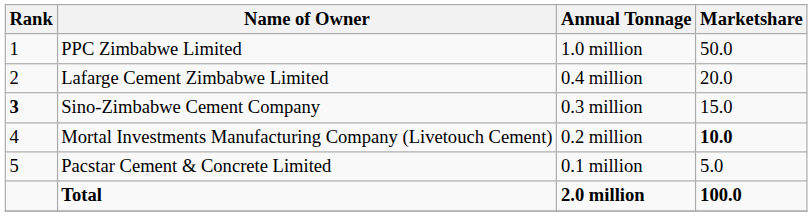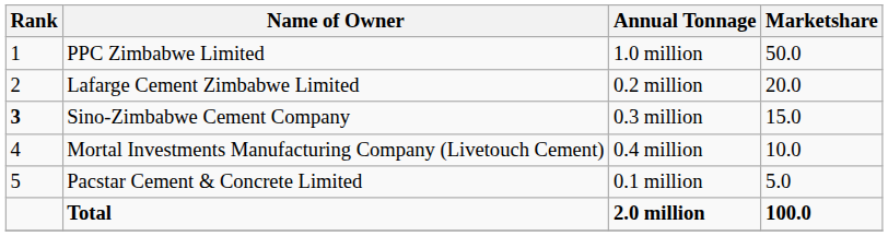Lafarge Cement Zimbabwe Limited | Annual Tonnage: 0.4 million -> 0.2 million
Mortal Investments Manufacturing Company (Livetouch Cement) | Annual Tonnage: 0.2 million -> 0.4 million
Mortal Investments Manufacturing Company (Livetouch Cement) | Marketshare: bold -> normal
